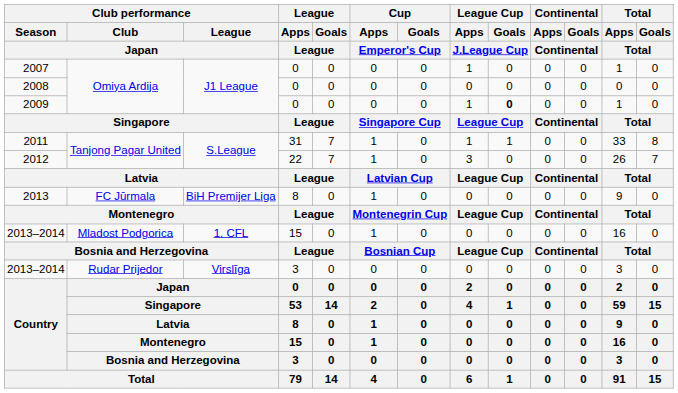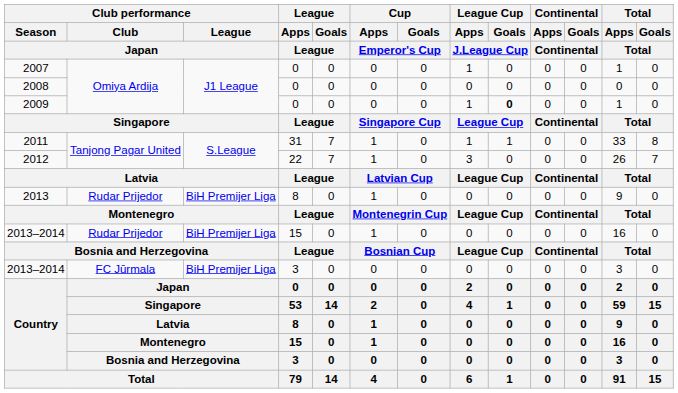2013 | Club performance / Club / Japan: FC Jūrmala -> Rudar Prijedor
2013–2014 / 15 | Club performance / Club / Japan: Mladost Podgorica -> Rudar Prijedor
2013–2014 / 15 | Club performance / League / Japan: 1. CFL -> BiH Premijer Liga
2013–2014 / 3 | Club performance / Club / Japan: Rudar Prijedor -> FC Jūrmala
2013–2014 / 3 | Club performance / League / Japan: Virslīga -> BiH Premijer Liga
